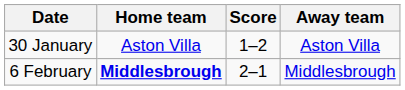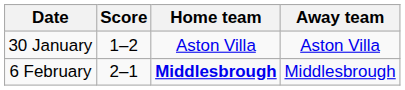columns swapped: Home team <-> Score
